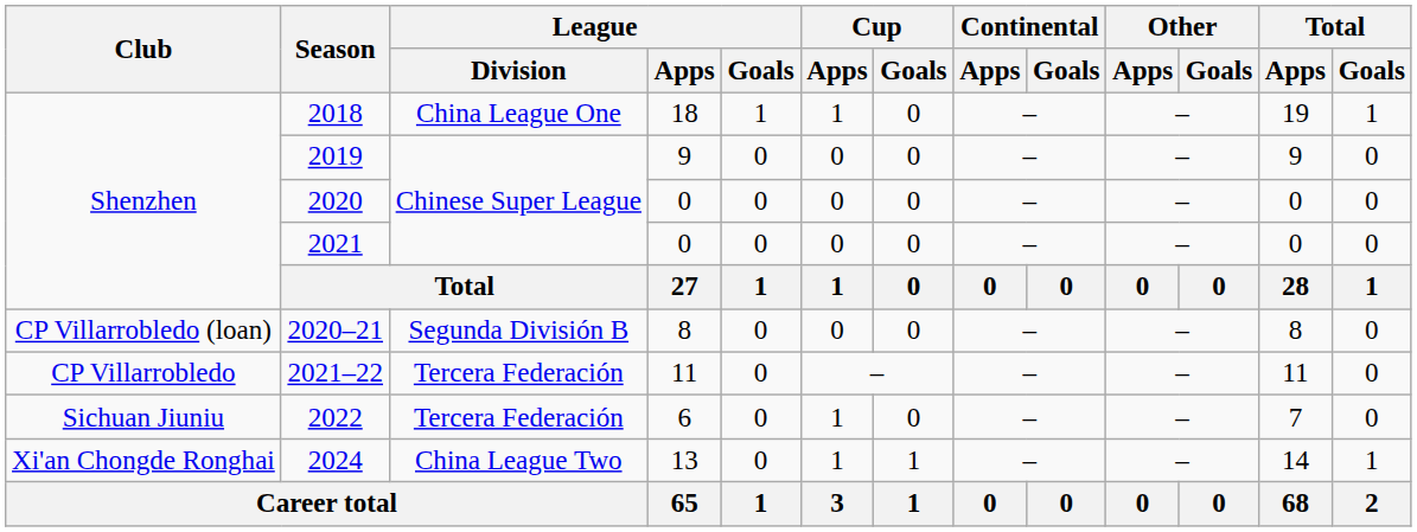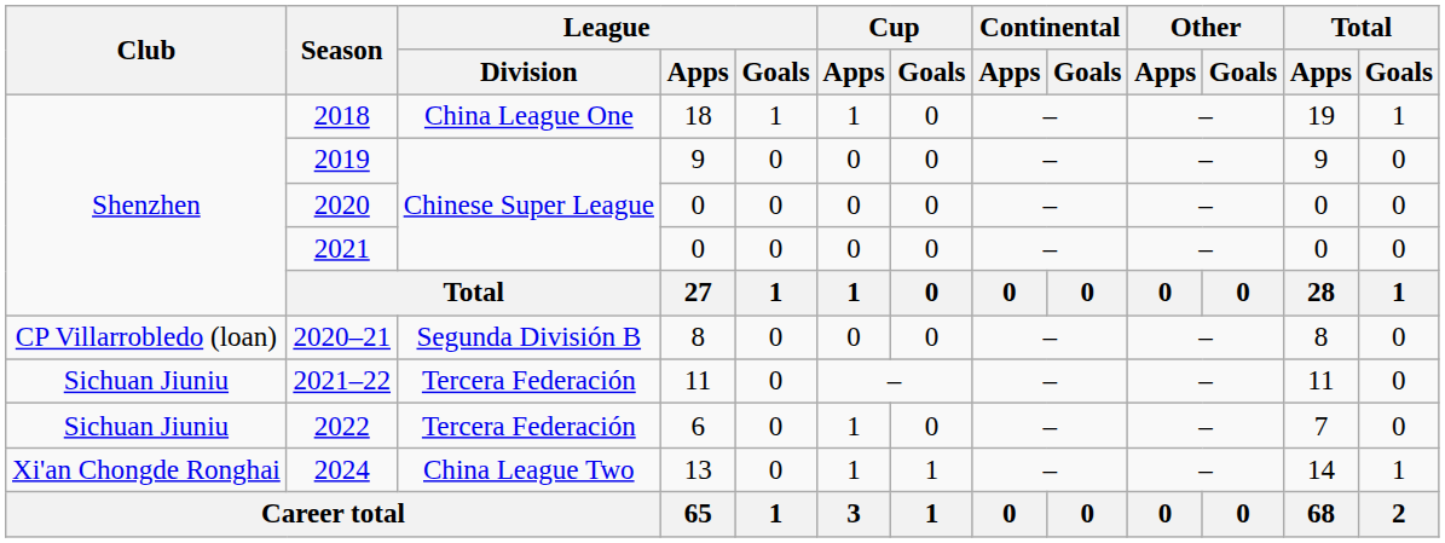2021–22 | Club: CP Villarrobledo -> Sichuan Jiuniu
